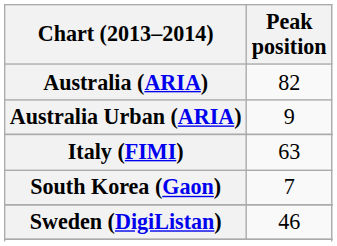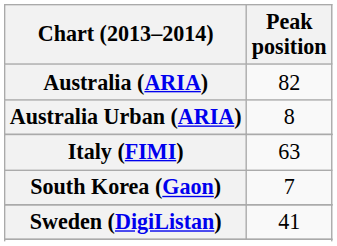Australia Urban (ARIA) | Peak position: 9 -> 8
Sweden (DigiListan) | Peak position: 46 -> 41
